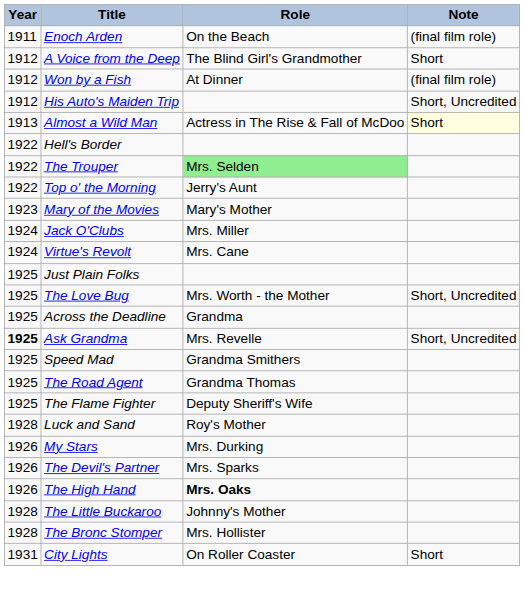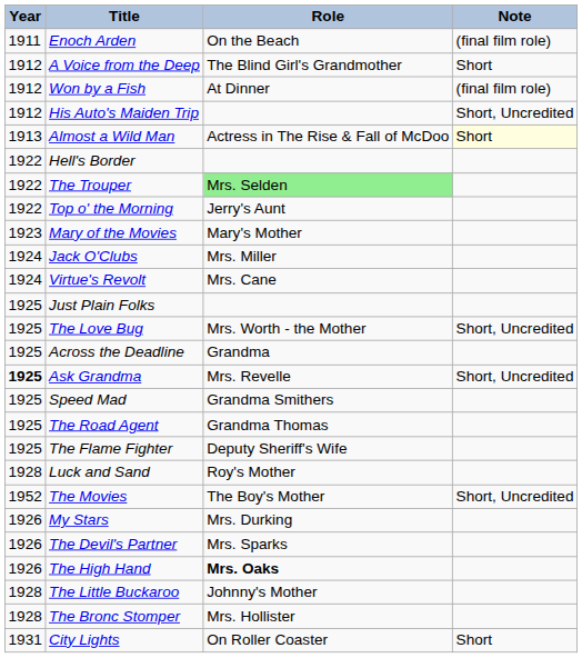+ row: 1952 | The Movies | The Boy's Mother | Short, Uncredited
